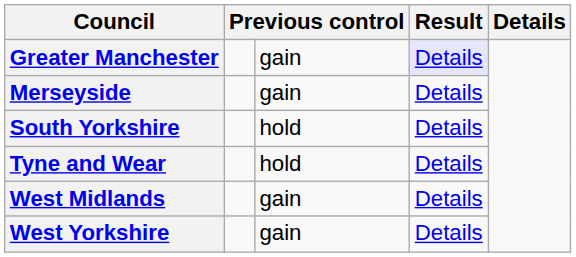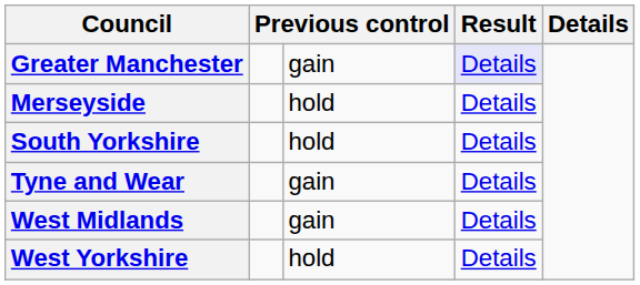Merseyside | column 3: gain -> hold
Tyne and Wear | column 3: hold -> gain
West Yorkshire | column 3: gain -> hold
